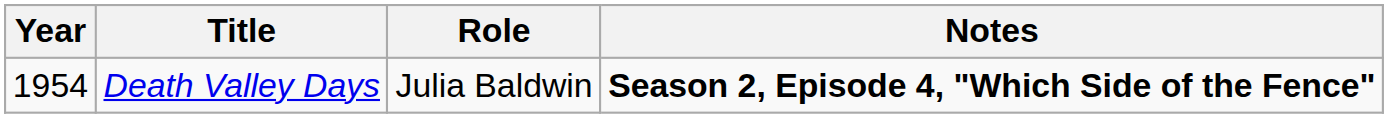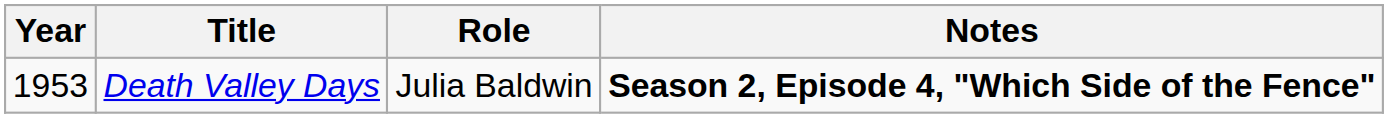Death Valley Days | Year: 1954 -> 1953
